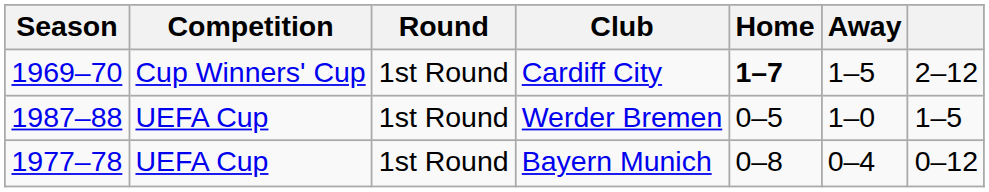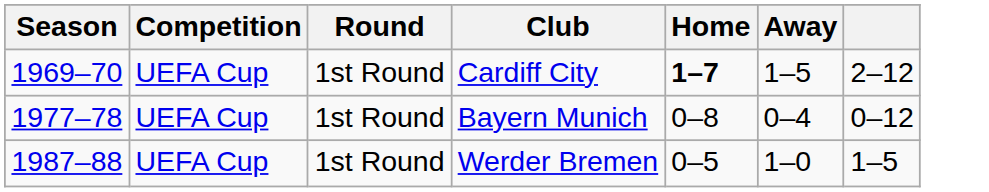Cardiff City | Competition: Cup Winners' Cup -> UEFA Cup
rows swapped: Bayern Munich <-> Werder Bremen
